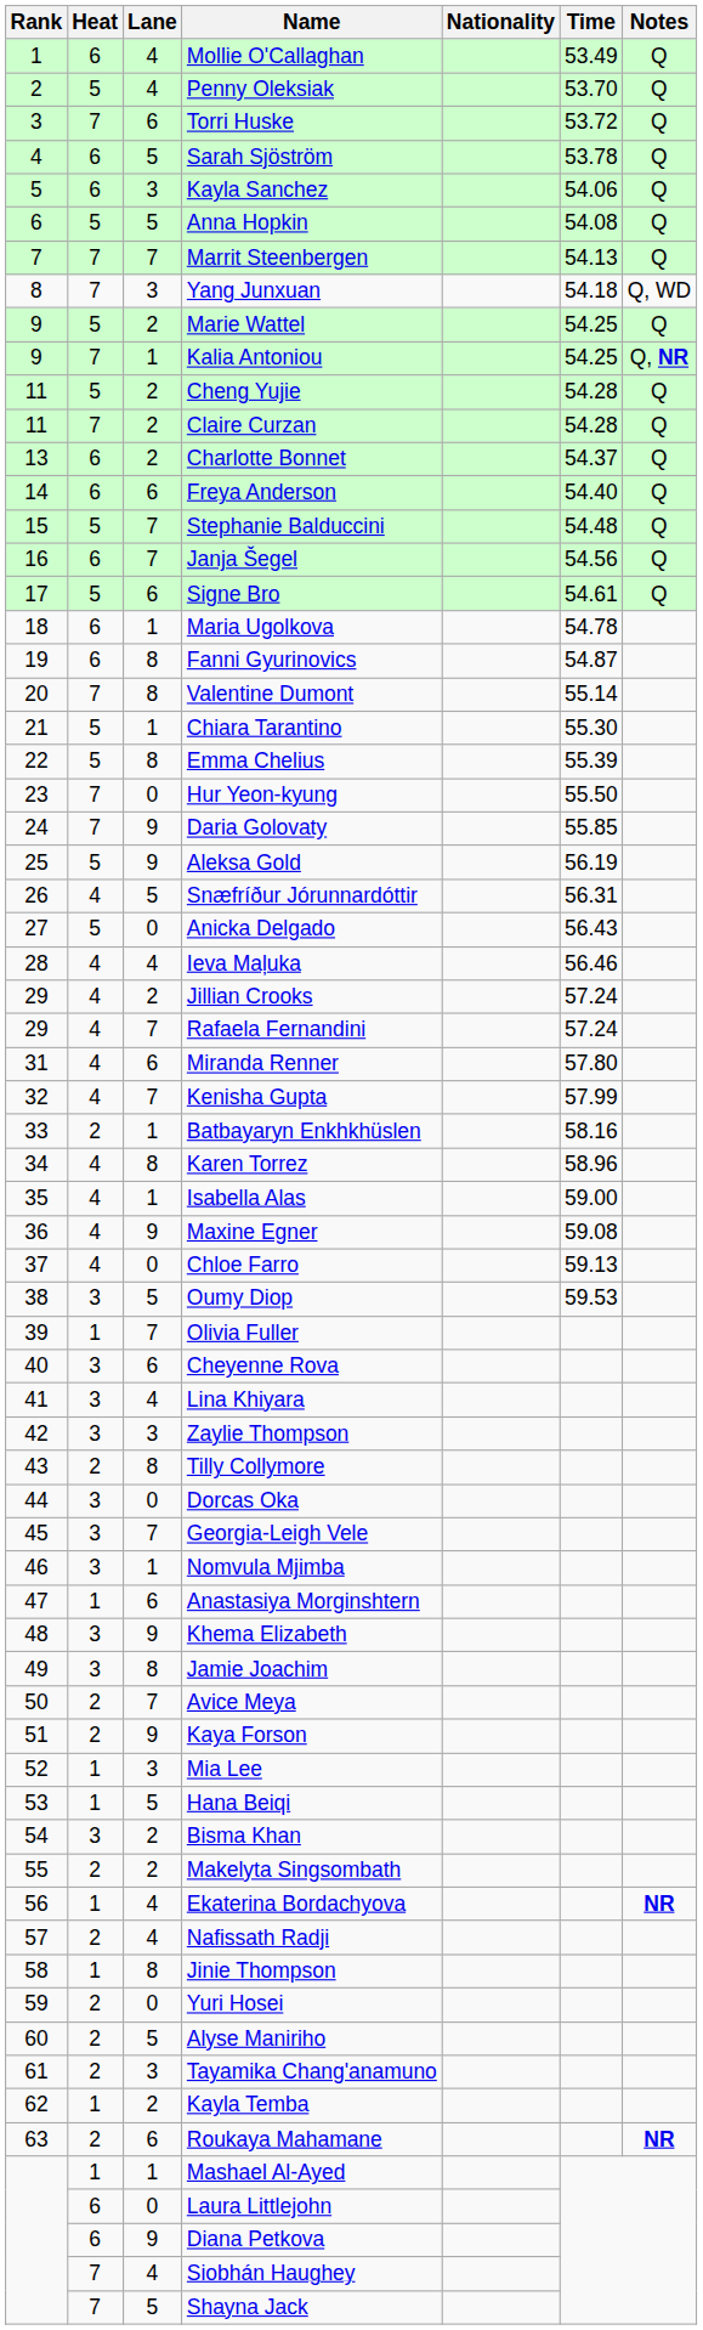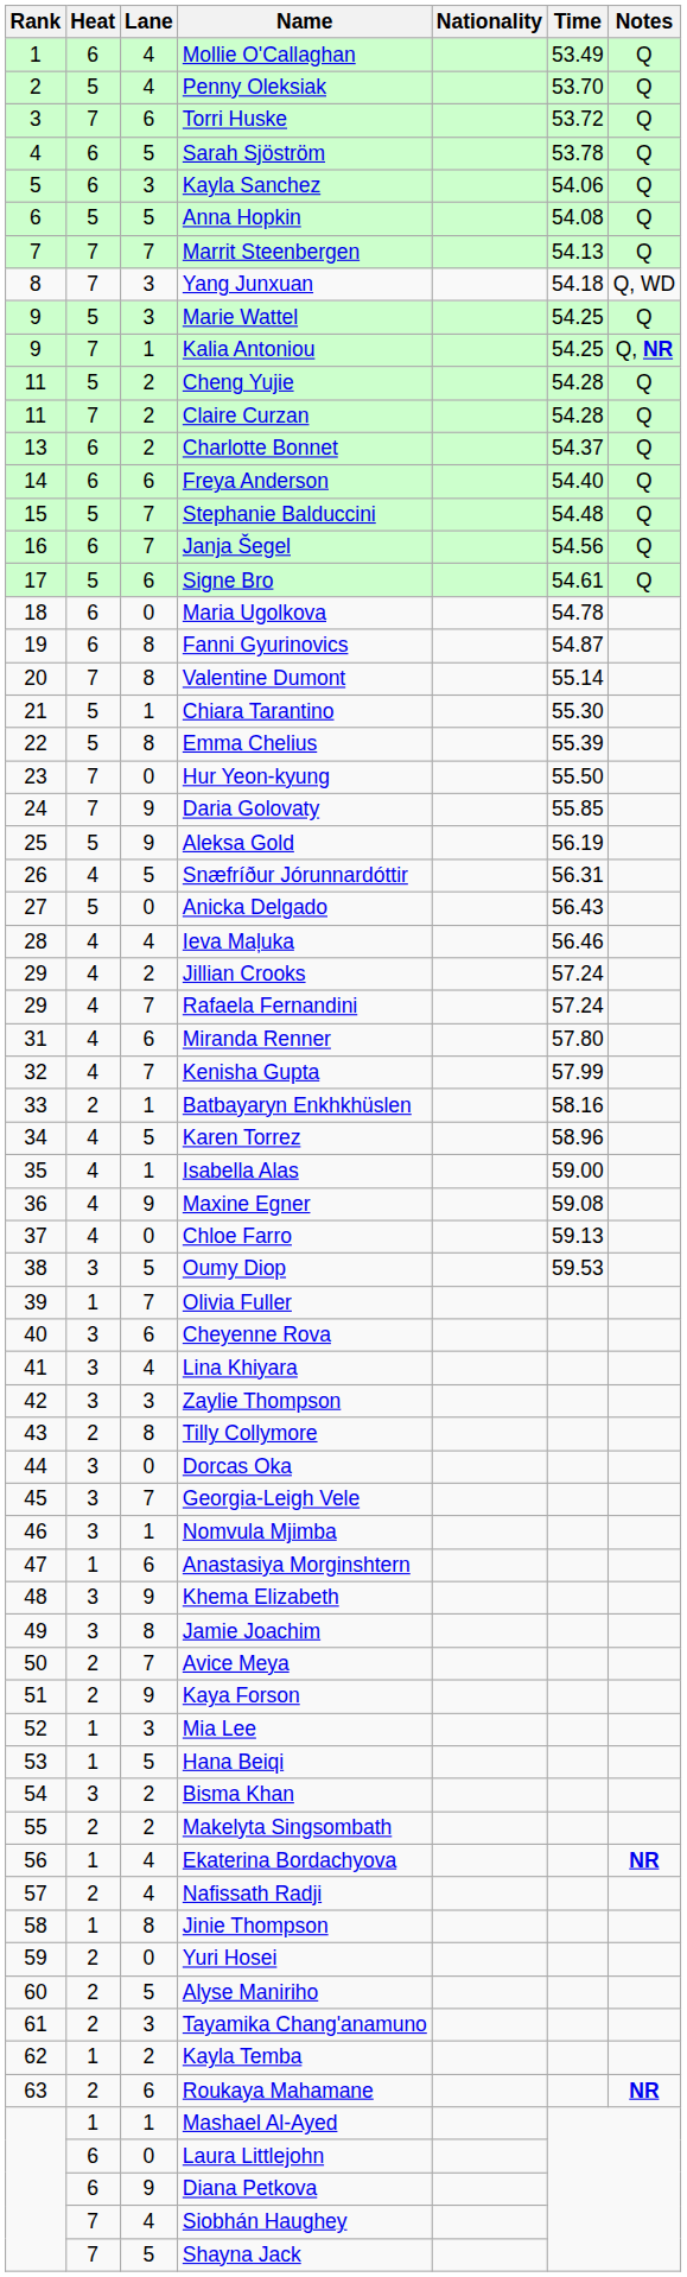Marie Wattel | Lane: 2 -> 3
Maria Ugolkova | Lane: 1 -> 0
Karen Torrez | Lane: 8 -> 5
